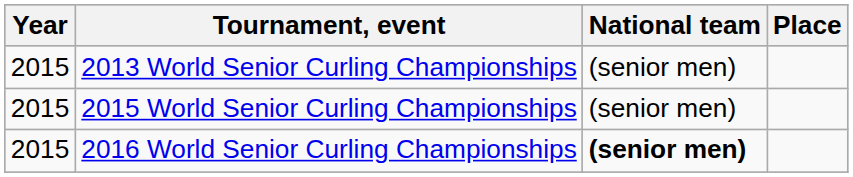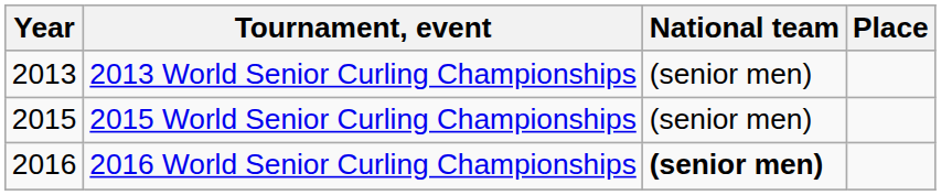2013 World Senior Curling Championships | Year: 2015 -> 2013
2016 World Senior Curling Championships | Year: 2015 -> 2016
